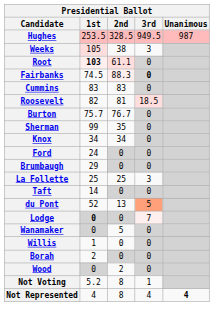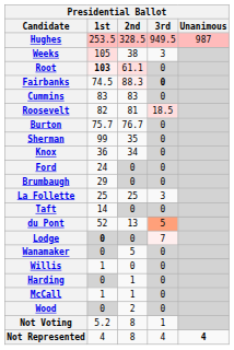Knox | 1st: 34 -> 36
- row: Borah | 2 | 0 | 0
+ row: Harding | 0 | 1 | 0
+ row: McCall | 1 | 1 | 0
